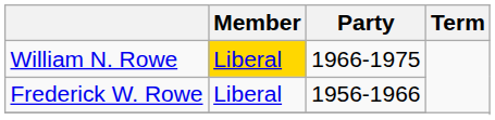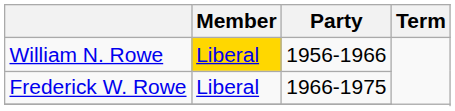William N. Rowe | Party: 1966-1975 -> 1956-1966
Frederick W. Rowe | Party: 1956-1966 -> 1966-1975
